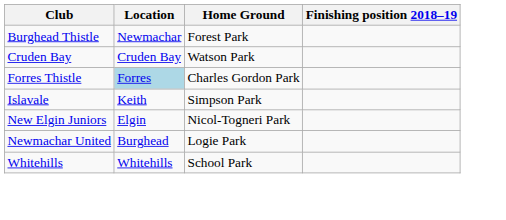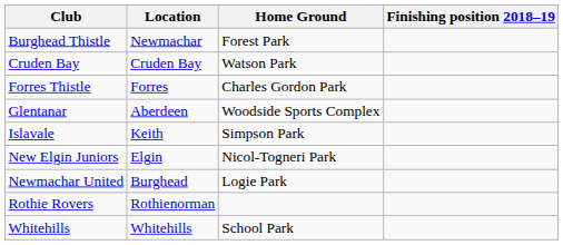Forres Thistle | Location: lightblue background -> no background
+ row: Glentanar | Aberdeen | Woodside Sports Complex
+ row: Rothie Rovers | Rothienorman
